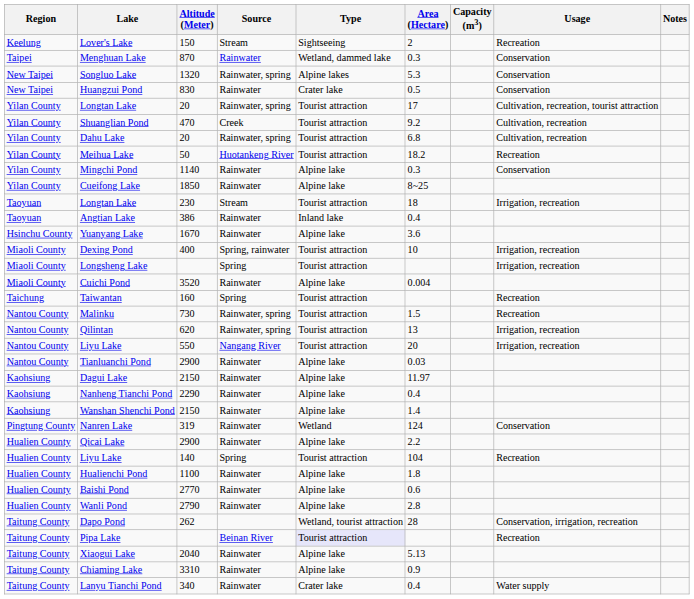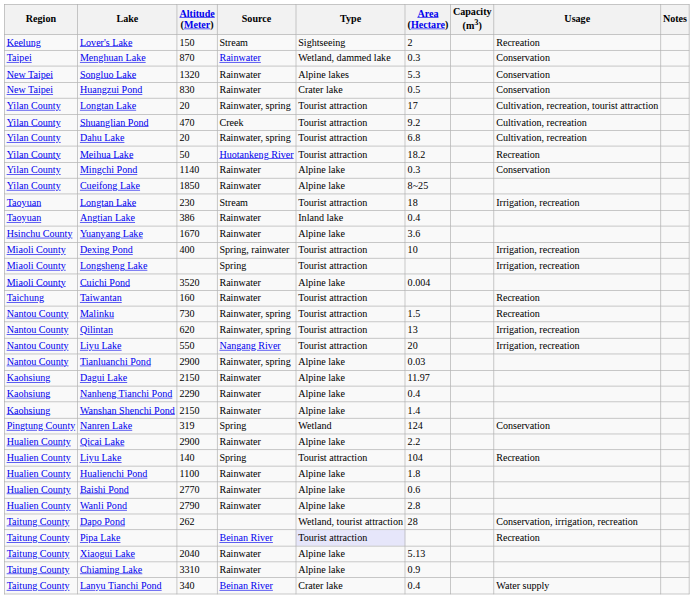Songluo Lake | Source: Rainwater, spring -> Rainwater
Taiwantan | Source: Spring -> Rainwater
Tianluanchi Pond | Source: Rainwater -> Rainwater, spring
Nanren Lake | Source: Rainwater -> Spring
Lanyu Tianchi Pond | Source: Rainwater -> Beinan River
